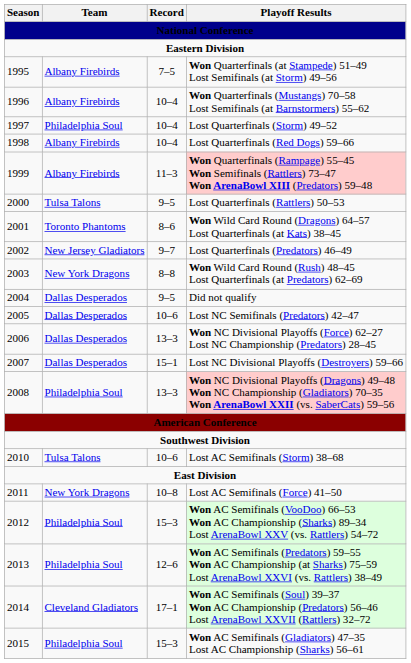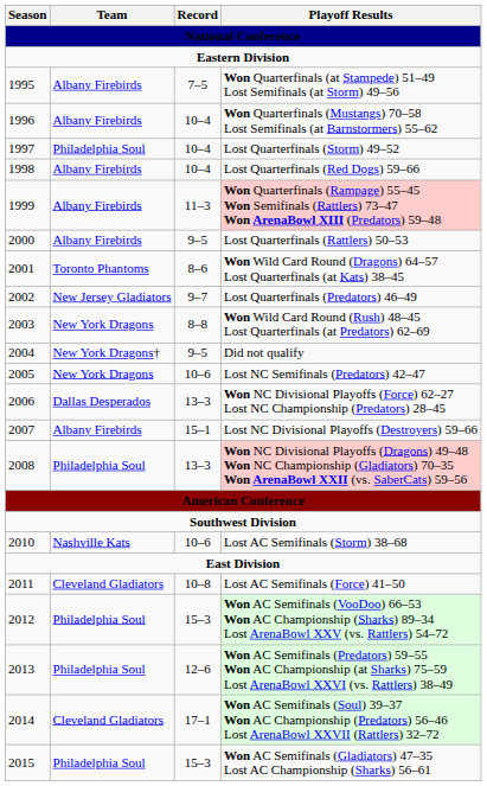Lost Quarterfinals (Rattlers) 50–53 | Team: Tulsa Talons -> Albany Firebirds
Did not qualify | Team: Dallas Desperados -> New York Dragons†
Lost NC Semifinals (Predators) 42–47 | Team: Dallas Desperados -> New York Dragons
Lost NC Divisional Playoffs (Destroyers) 59–66 | Team: Dallas Desperados -> Albany Firebirds
Lost AC Semifinals (Storm) 38–68 | Team: Tulsa Talons -> Nashville Kats
Lost AC Semifinals (Force) 41–50 | Team: New York Dragons -> Cleveland Gladiators
